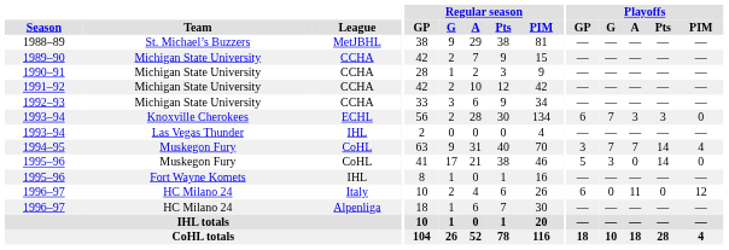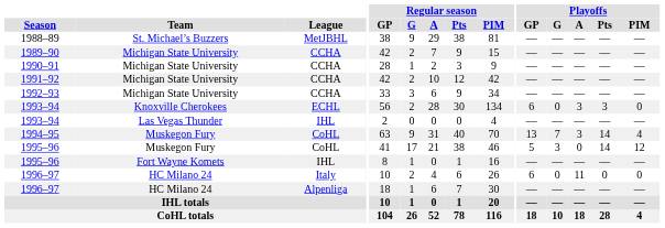1993–94 / ECHL | Playoffs / G: 7 -> 0
1994–95 | Playoffs / GP: 3 -> 13
1994–95 | Playoffs / A: 7 -> 3
1995–96 / CoHL | Playoffs / PIM: 0 -> 12
1996–97 / Italy | Playoffs / PIM: 12 -> 0
